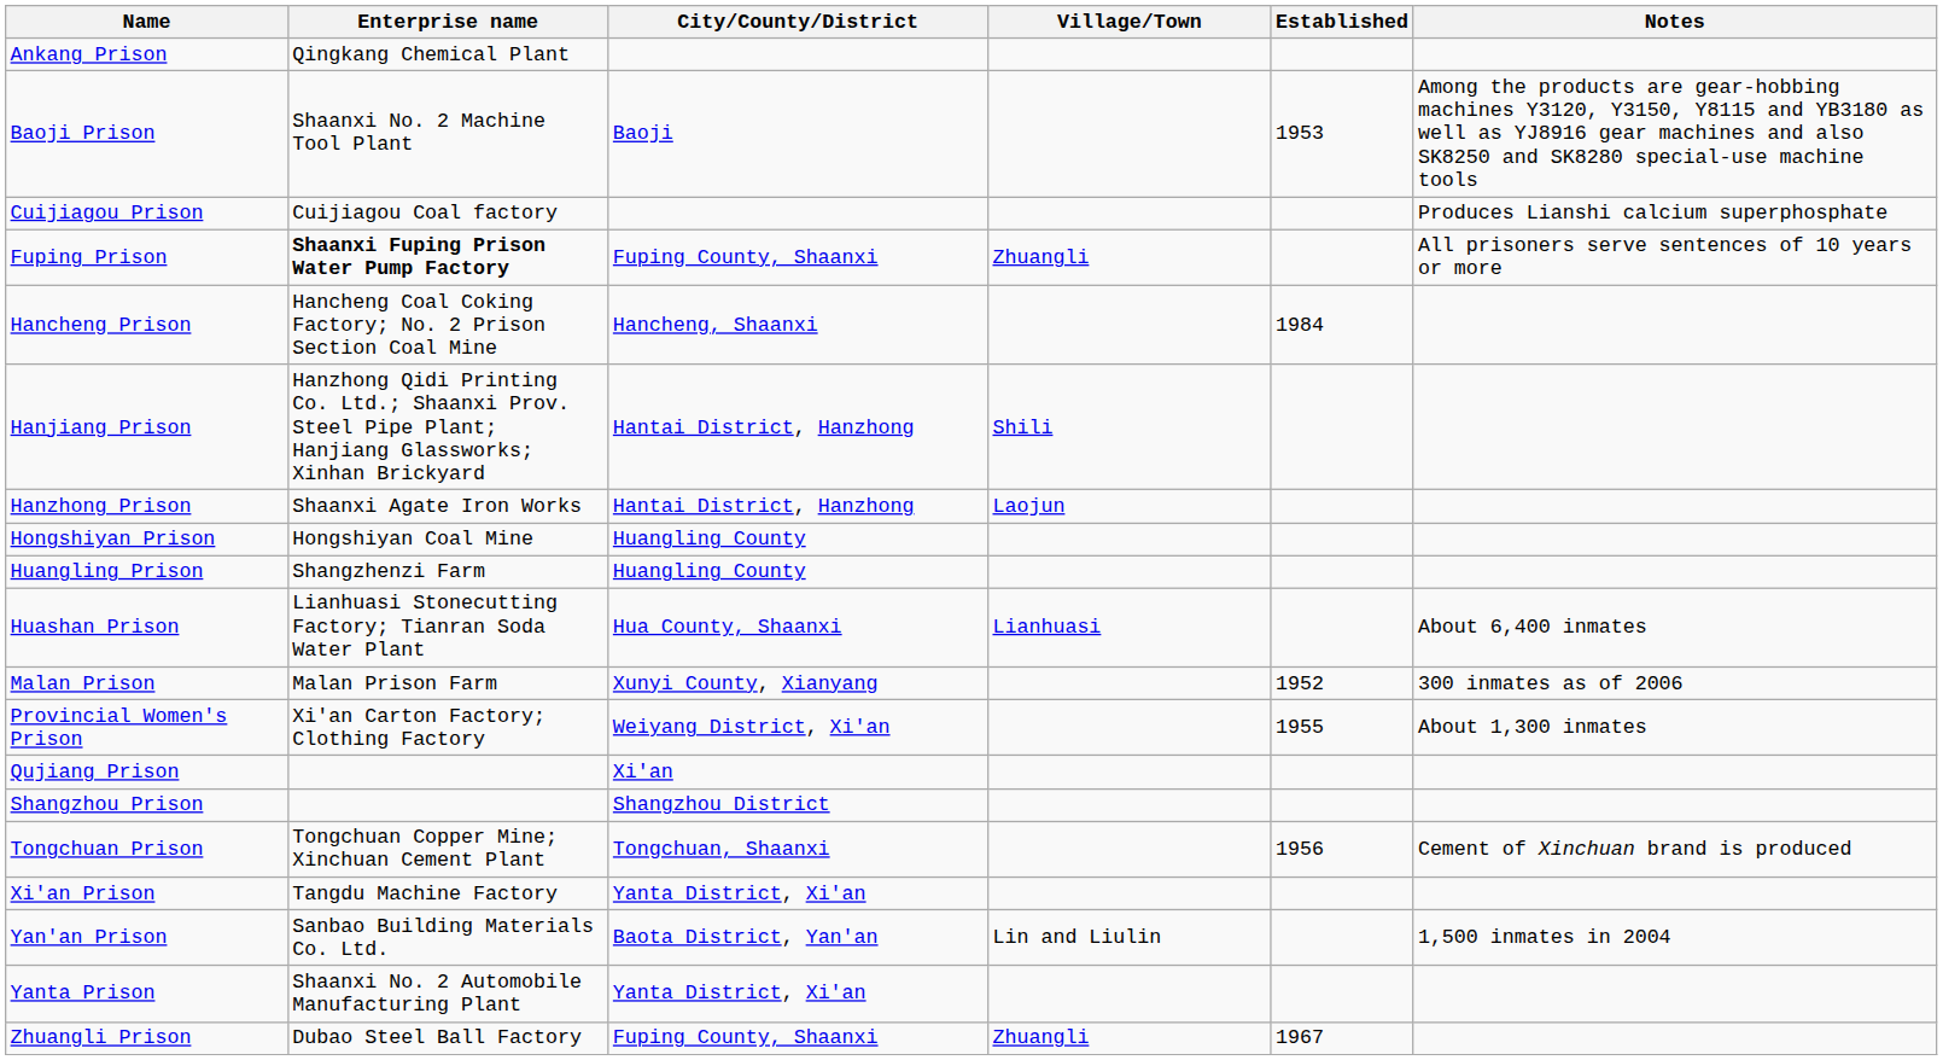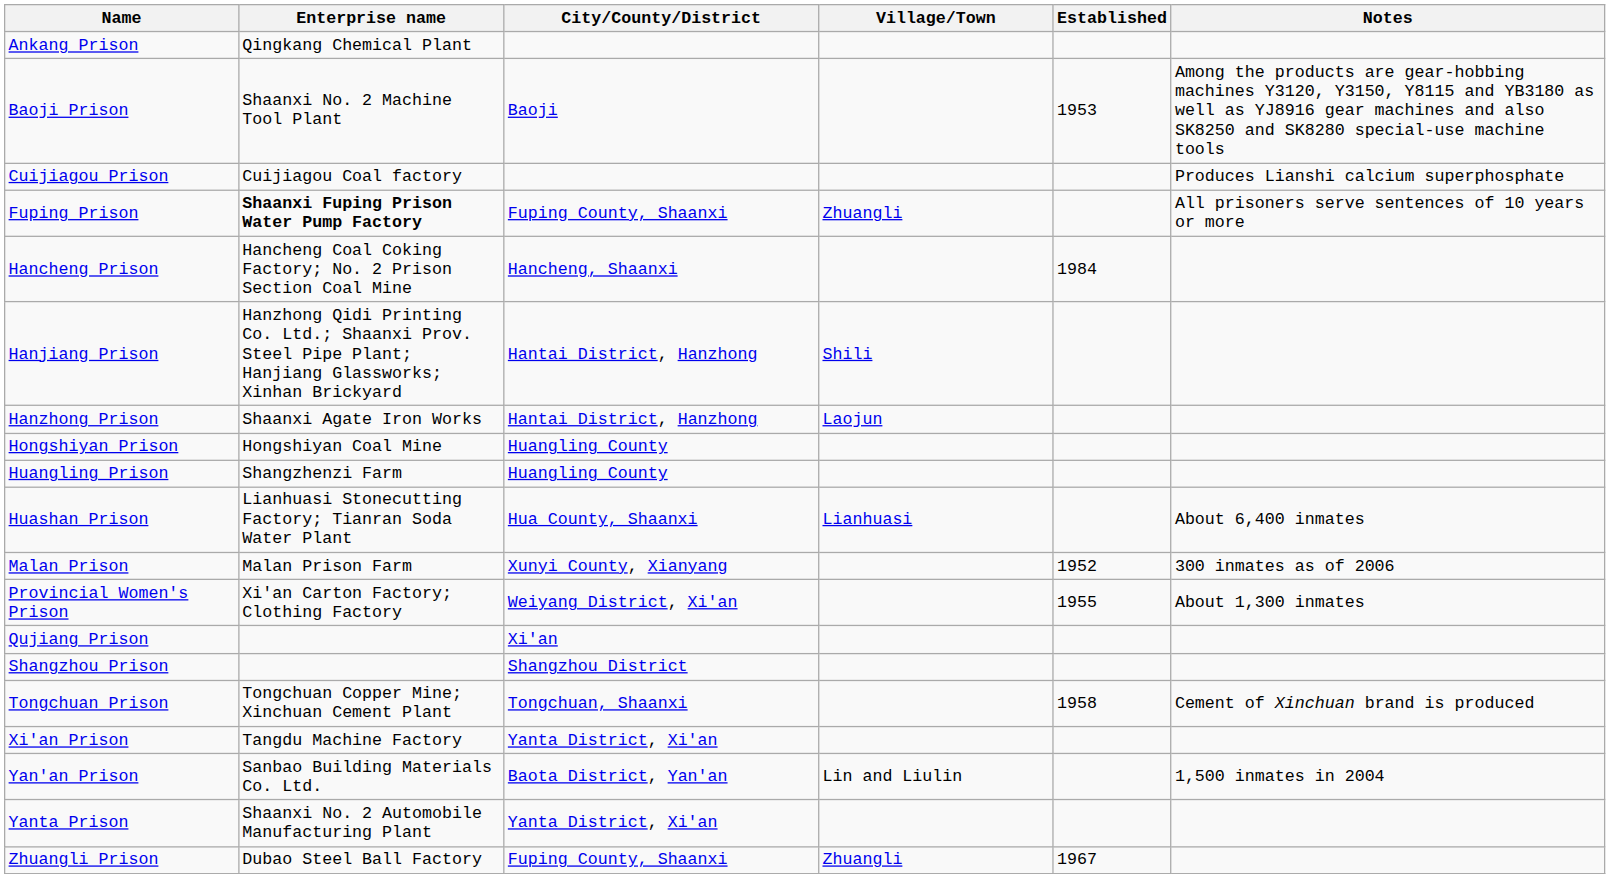Tongchuan Prison | Established: 1956 -> 1958
